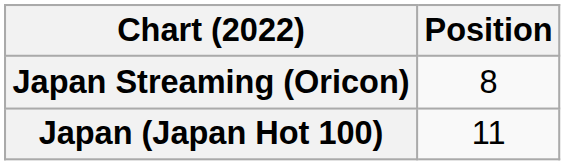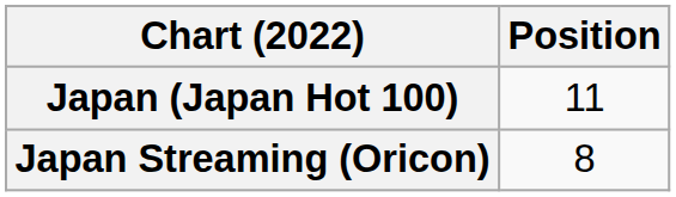rows swapped: Japan (Japan Hot 100) <-> Japan Streaming (Oricon)
